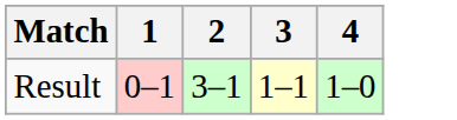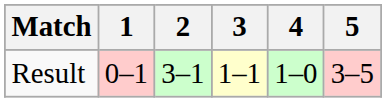+ column: 5 | 3–5
